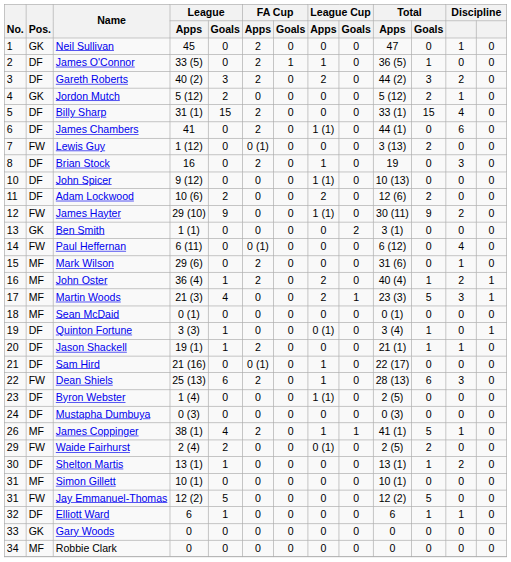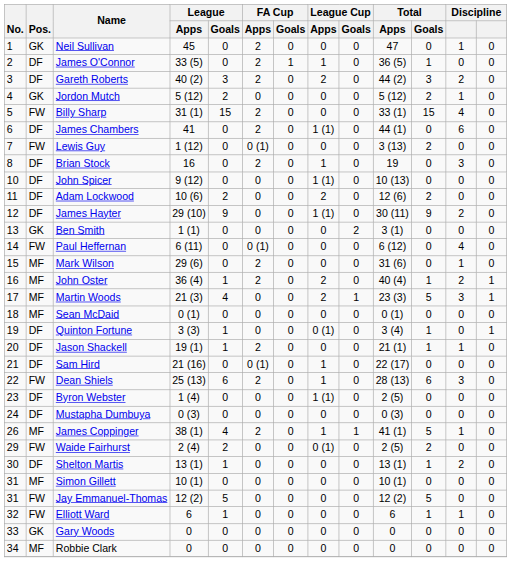Billy Sharp | Pos.: DF -> FW
James Hayter | Pos.: FW -> DF
Elliott Ward | Pos.: DF -> FW
